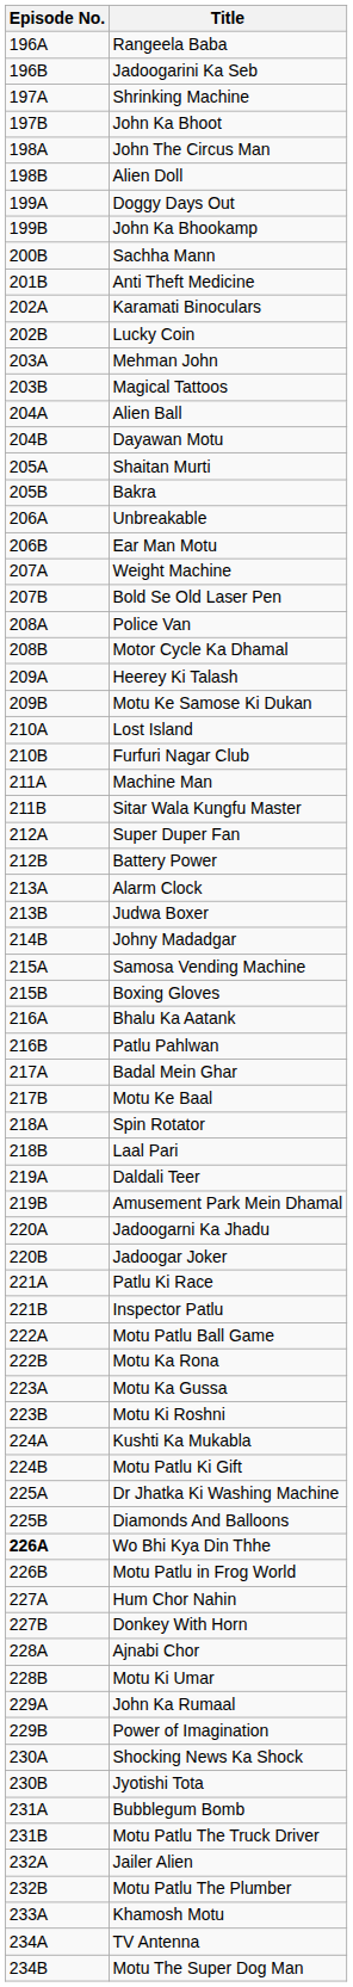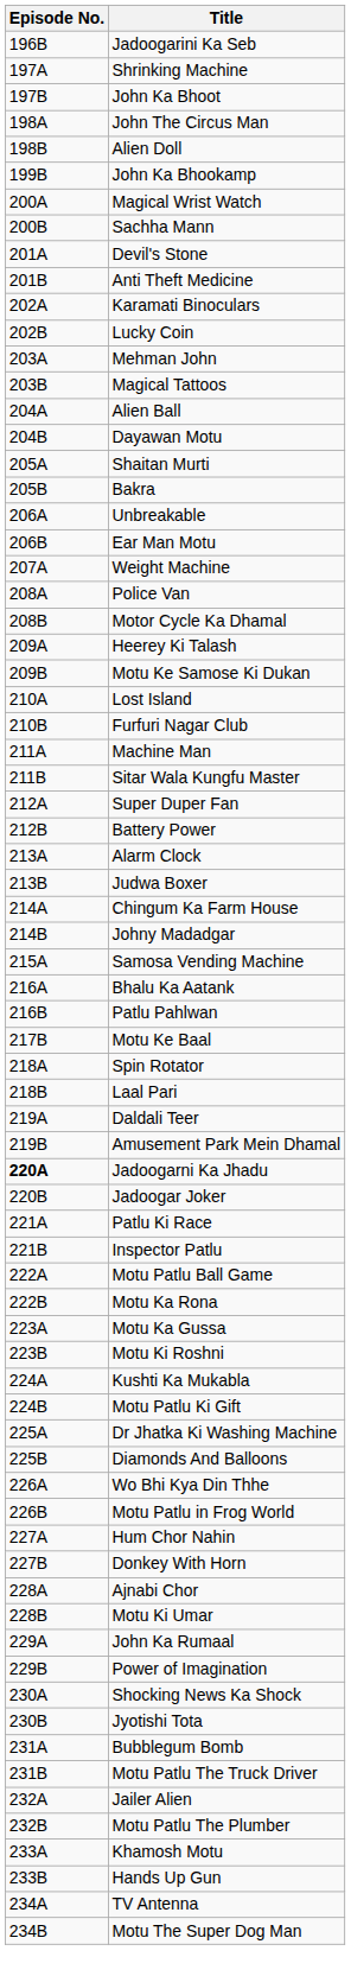- row: 196A | Rangeela Baba
- row: 199A | Doggy Days Out
+ row: 200A | Magical Wrist Watch
+ row: 201A | Devil's Stone
- row: 207B | Bold Se Old Laser Pen
+ row: 214A | Chingum Ka Farm House
- row: 215B | Boxing Gloves
- row: 217A | Badal Mein Ghar
Jadoogarni Ka Jhadu | Episode No.: normal -> bold
Wo Bhi Kya Din Thhe | Episode No.: bold -> normal
+ row: 233B | Hands Up Gun
